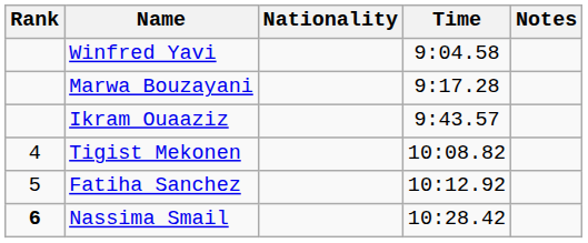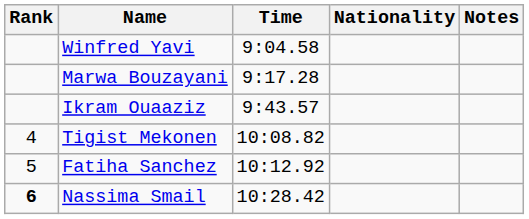columns swapped: Nationality <-> Time
